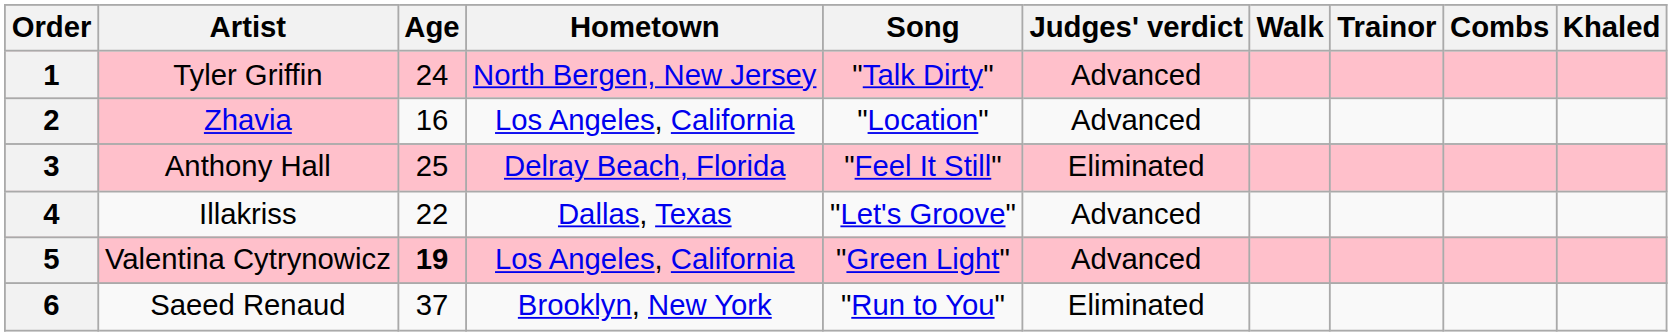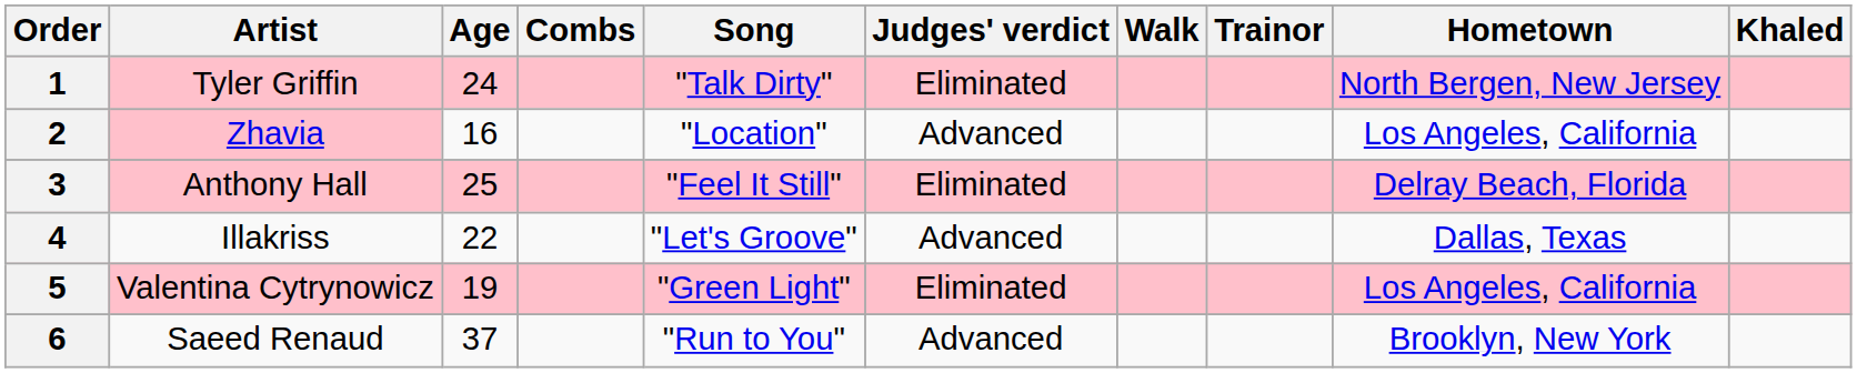columns swapped: Hometown <-> Combs
1 | Judges' verdict: Advanced -> Eliminated
5 | Age: bold -> normal
5 | Judges' verdict: Advanced -> Eliminated
6 | Judges' verdict: Eliminated -> Advanced
